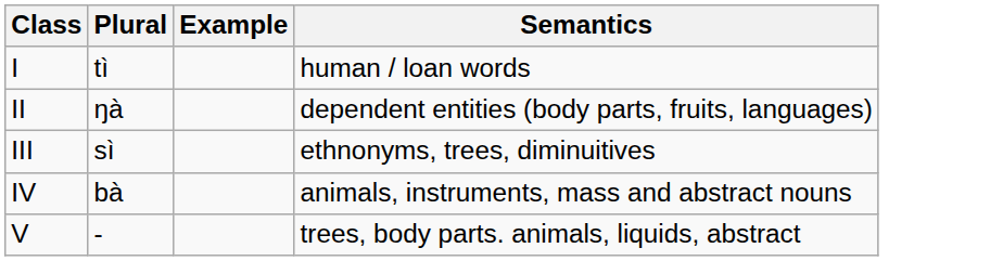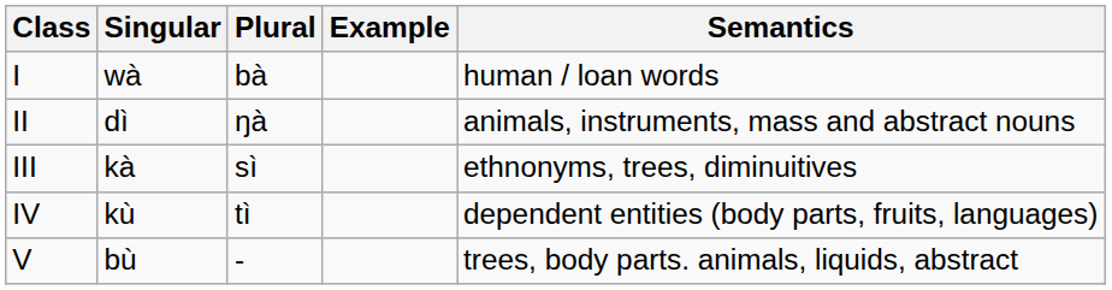+ column: Singular | wà | dì | kà | kù | bù
I | Plural: tì -> bà
II | Semantics: dependent entities (body parts, fruits, languages) -> animals, instruments, mass and abstract nouns
IV | Plural: bà -> tì
IV | Semantics: animals, instruments, mass and abstract nouns -> dependent entities (body parts, fruits, languages)
